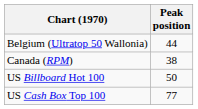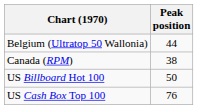US Cash Box Top 100 | Peak position: 77 -> 76
